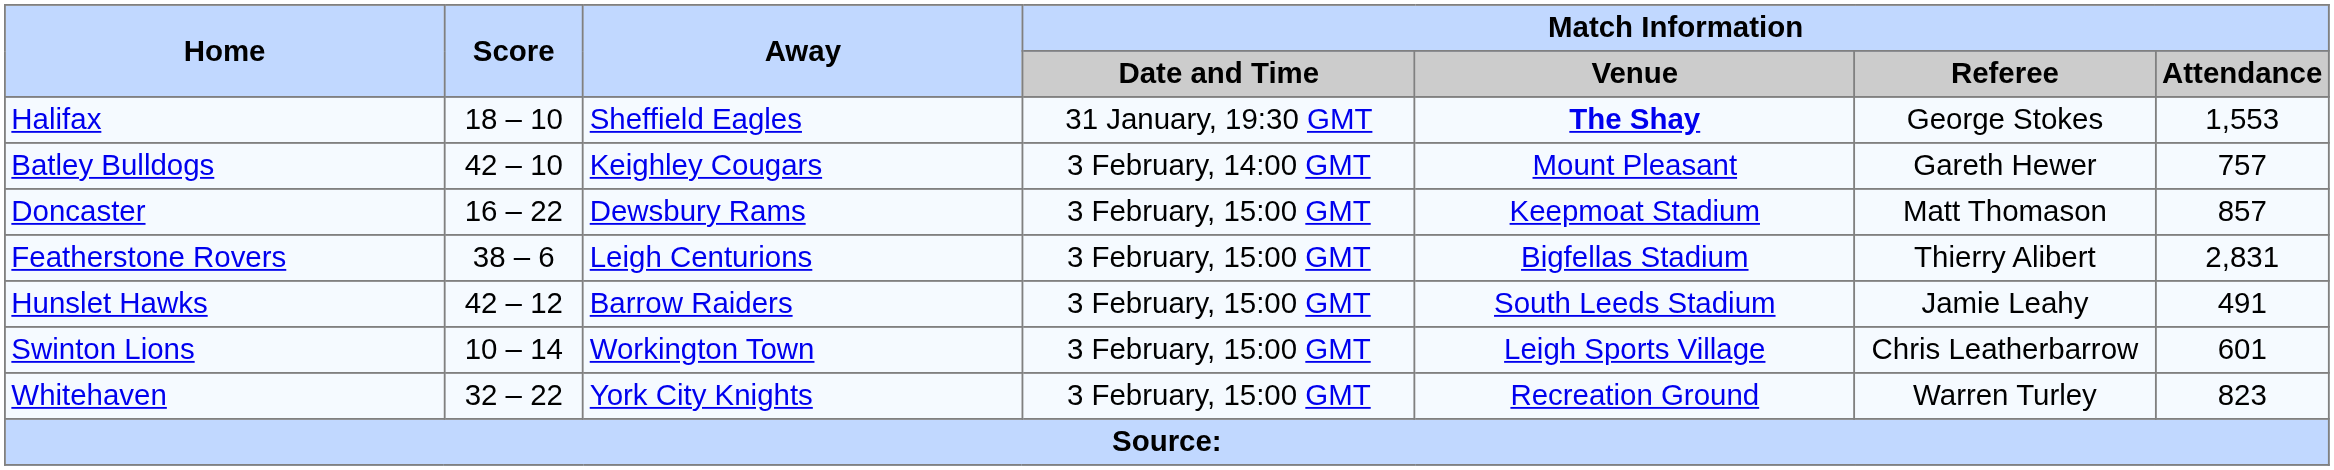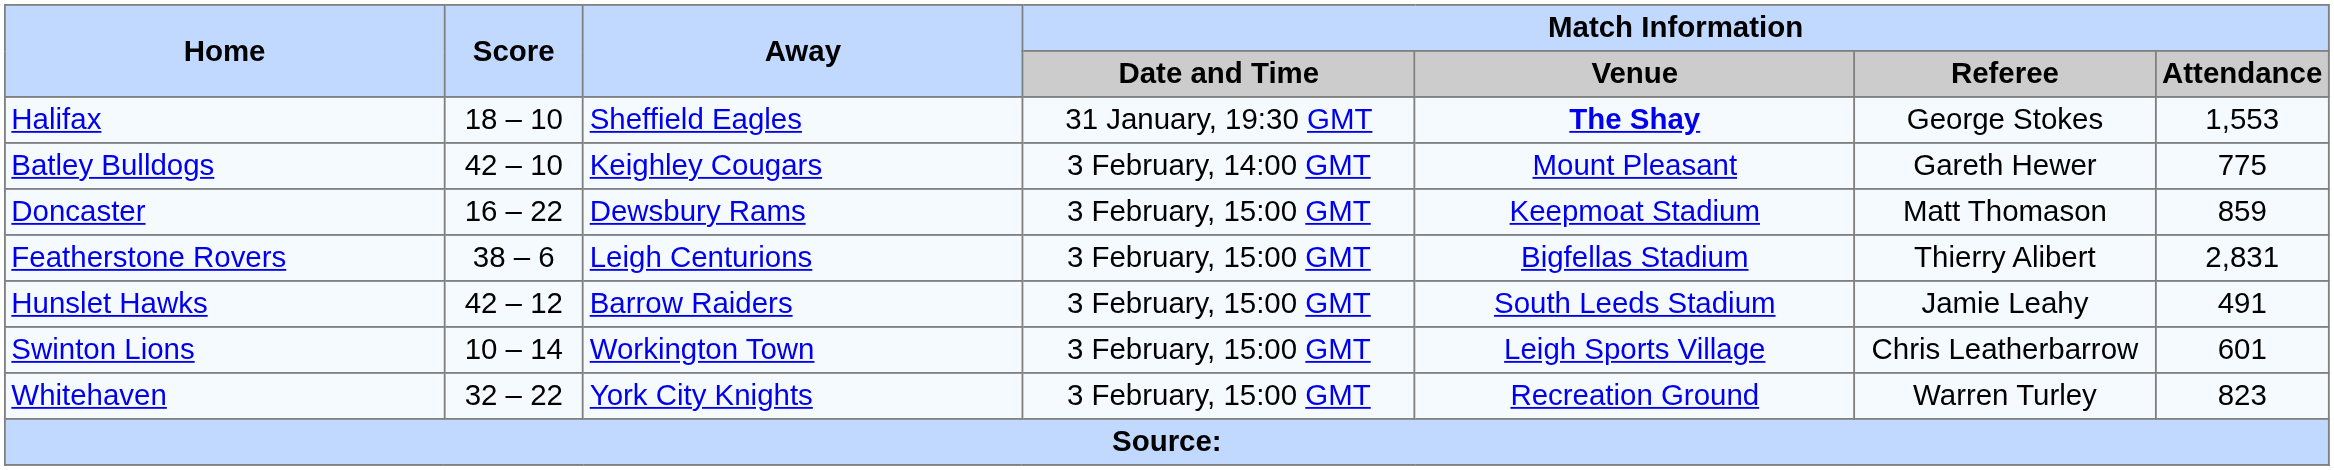Batley Bulldogs | Match Information / Attendance: 757 -> 775
Doncaster | Match Information / Attendance: 857 -> 859
